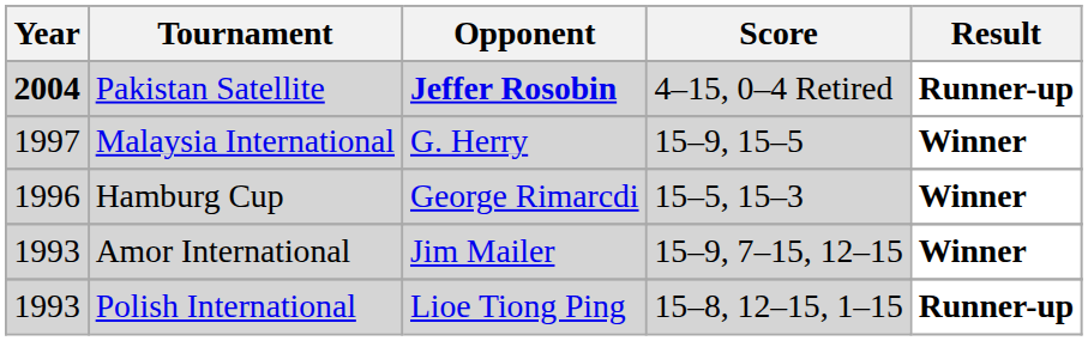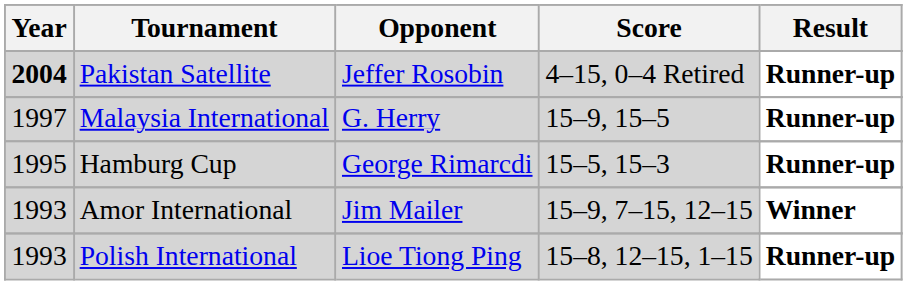Pakistan Satellite | Opponent: bold -> normal
Malaysia International | Result: Winner -> Runner-up
Hamburg Cup | Year: 1996 -> 1995
Hamburg Cup | Result: Winner -> Runner-up
